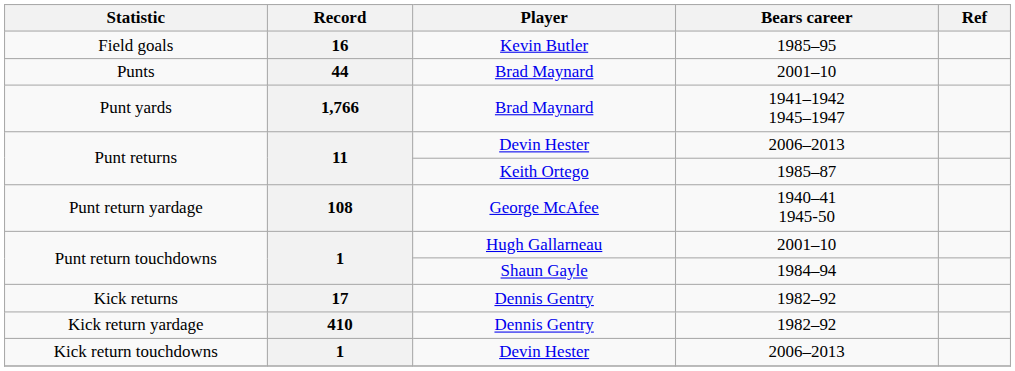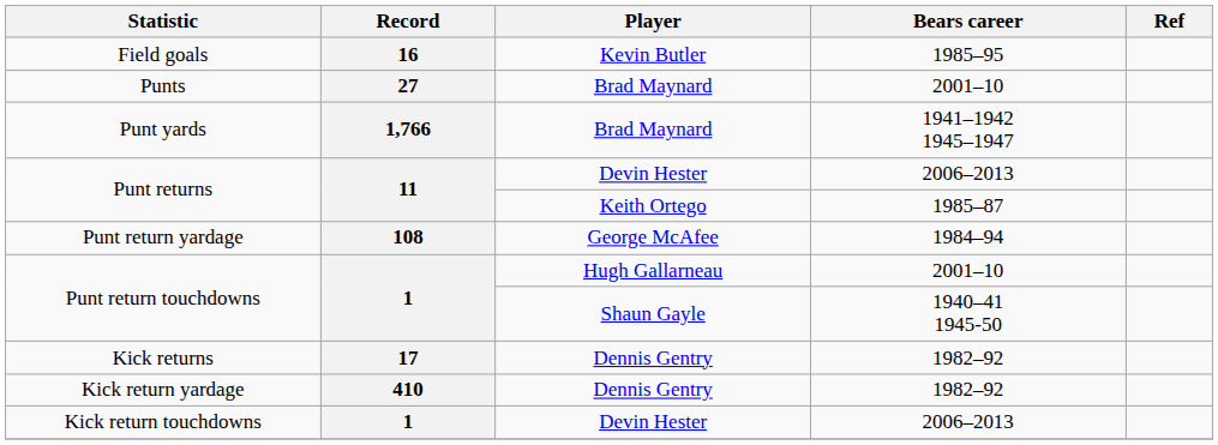Punts | Record: 44 -> 27
Punt return yardage | Bears career: 1940–41 1945-50 -> 1984–94
Punt return touchdowns / Shaun Gayle | Bears career: 1984–94 -> 1940–41 1945-50
